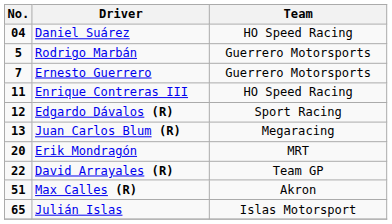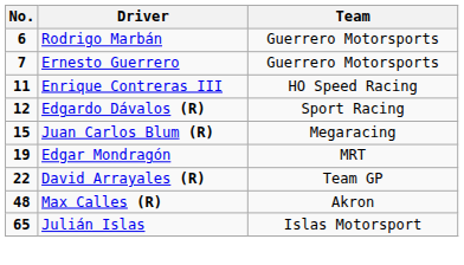- row: 04 | Daniel Suárez | HO Speed Racing
Rodrigo Marbán | No.: 5 -> 6
Juan Carlos Blum (R) | No.: 13 -> 15
+ row: 19 | Edgar Mondragón | MRT
- row: 20 | Erik Mondragón | MRT
Max Calles (R) | No.: 51 -> 48
